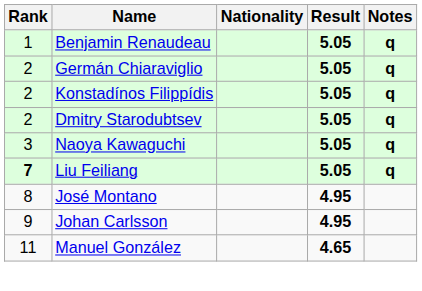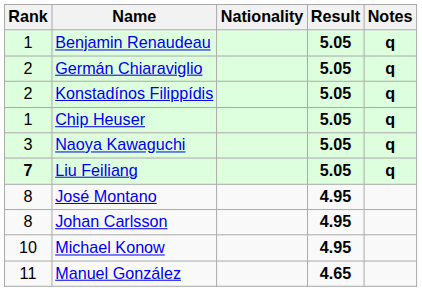- row: 2 | Dmitry Starodubtsev | 5.05 | q
+ row: 1 | Chip Heuser | 5.05 | q
Johan Carlsson | Rank: 9 -> 8
+ row: 10 | Michael Konow | 4.95
